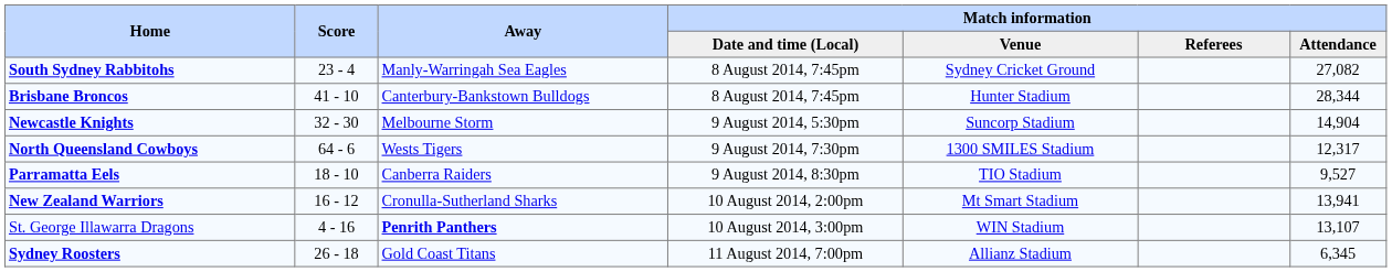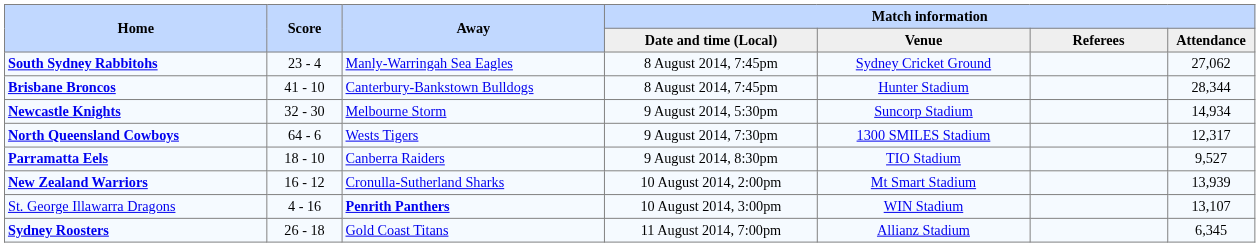South Sydney Rabbitohs | Match information / Attendance: 27,082 -> 27,062
Newcastle Knights | Match information / Attendance: 14,904 -> 14,934
New Zealand Warriors | Match information / Attendance: 13,941 -> 13,939
